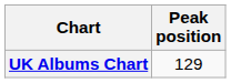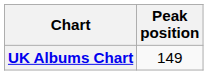UK Albums Chart | Peak position: 129 -> 149
